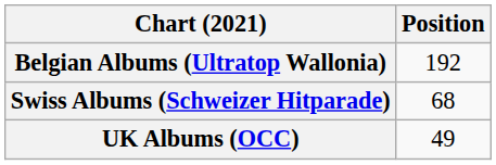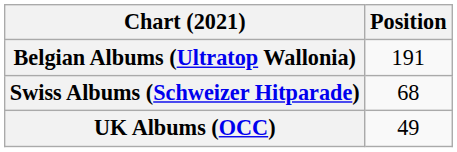Belgian Albums (Ultratop Wallonia) | Position: 192 -> 191
